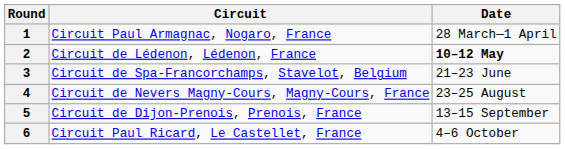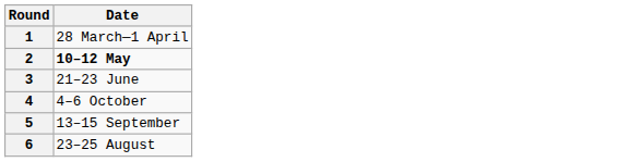- column: Circuit | Circuit Paul Armagnac, Nogaro, France | Circuit de Lédenon, Lédenon, France | Circuit de Spa-Francorchamps, Stavelot, Belgium | Circuit de Nevers Magny-Cours, Magny-Cours, France | Circuit de Dijon-Prenois, Prenois, France | Circuit Paul Ricard, Le Castellet, France
4 | Date: 23–25 August -> 4–6 October
6 | Date: 4–6 October -> 23–25 August
